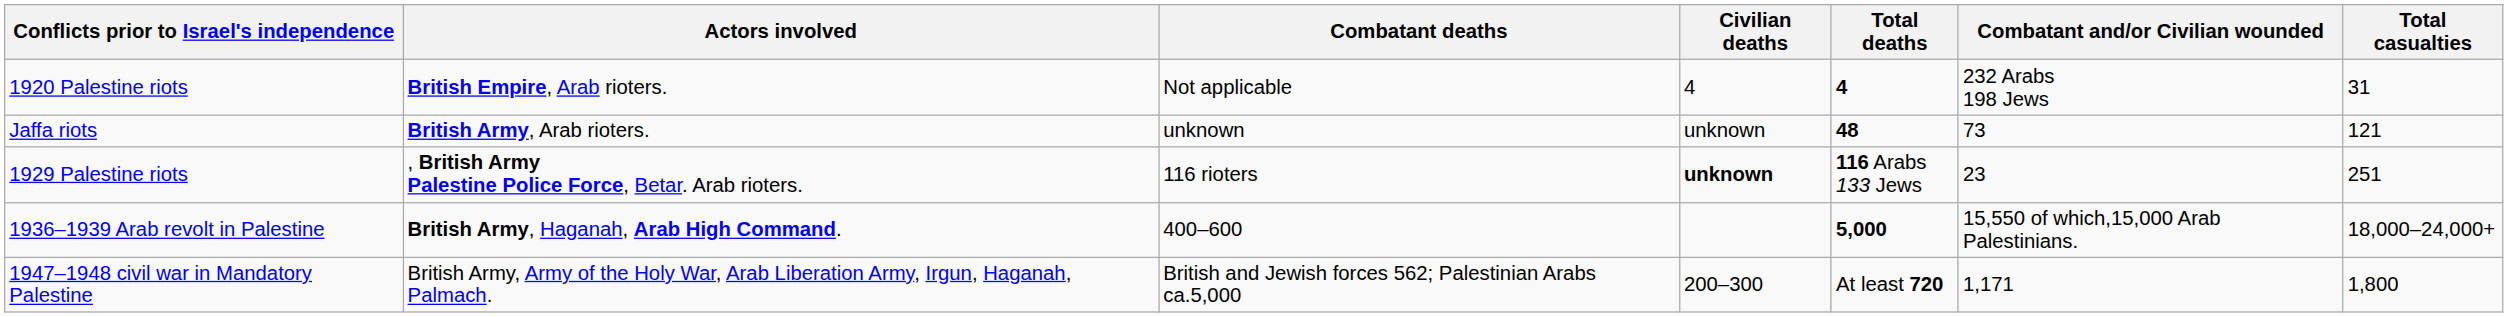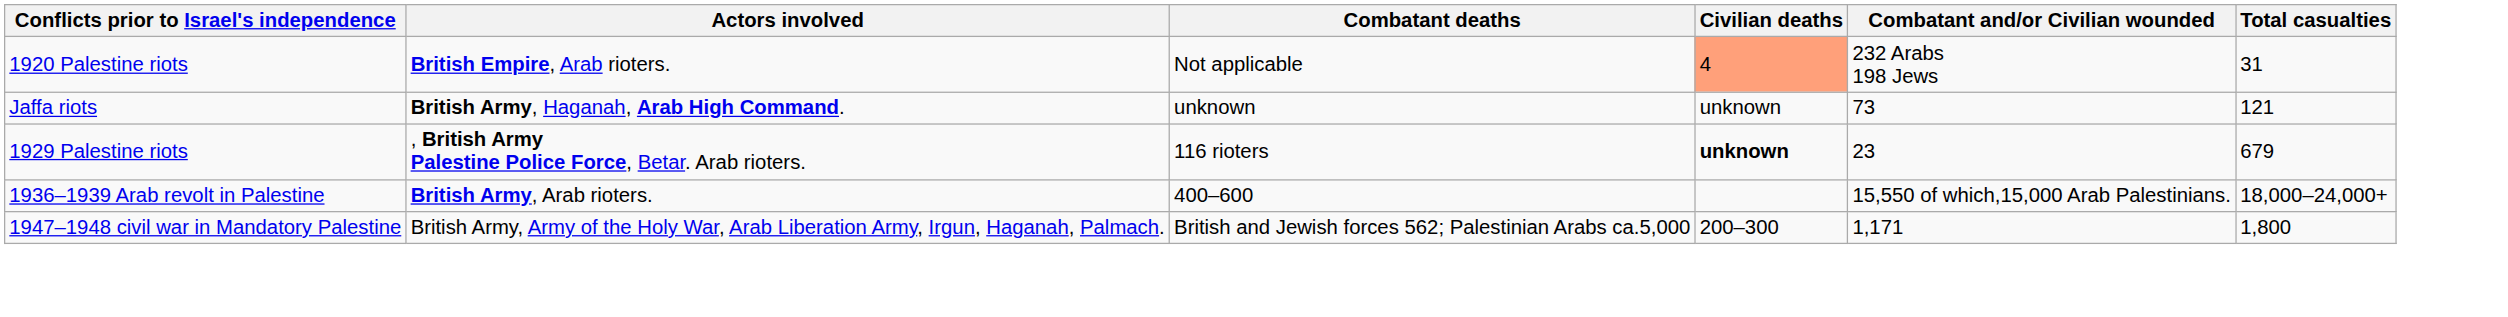- column: Total deaths | 4 | 48 | 116 Arabs 133 Jews | 5,000 | At least 720
1920 Palestine riots | Civilian deaths: no background -> lightsalmon background
Jaffa riots | Actors involved: British Army, Arab rioters. -> British Army, Haganah, Arab High Command.
1929 Palestine riots | Total casualties: 251 -> 679
1936–1939 Arab revolt in Palestine | Actors involved: British Army, Haganah, Arab High Command. -> British Army, Arab rioters.
